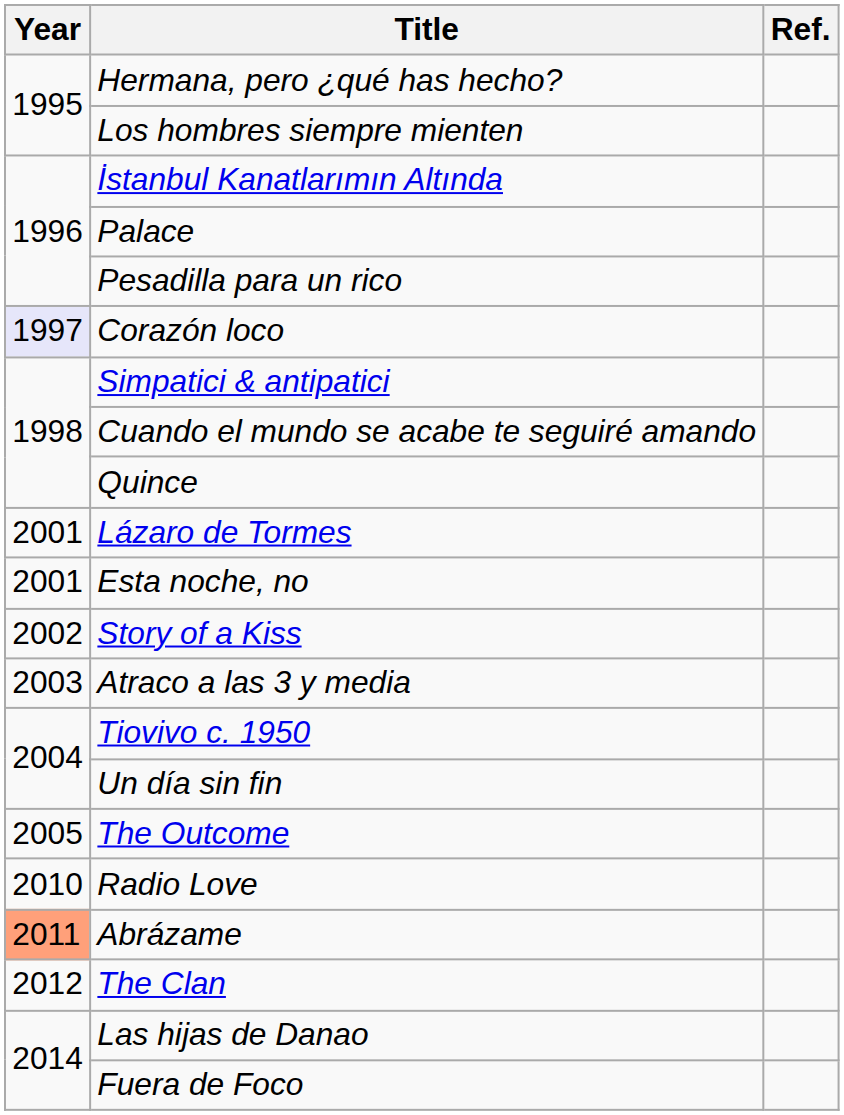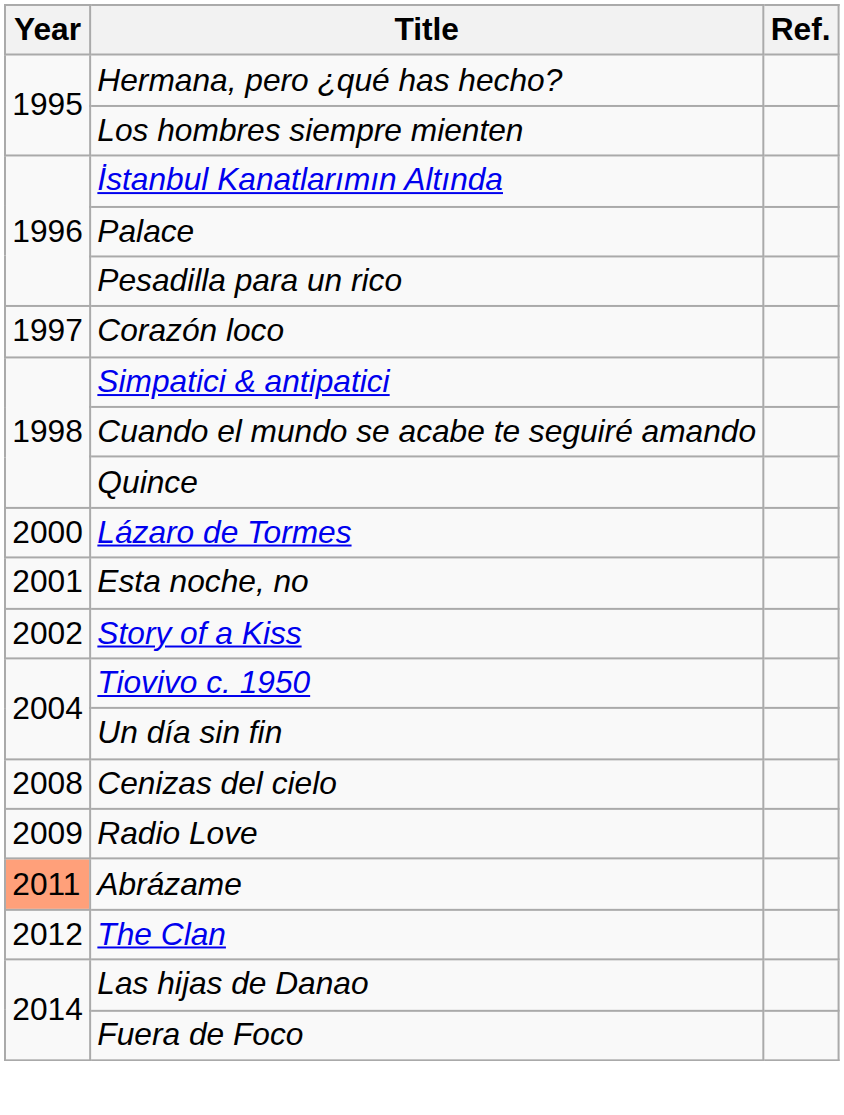Corazón loco | Year: lavender background -> no background
Lázaro de Tormes | Year: 2001 -> 2000
- row: 2003 | Atraco a las 3 y media
- row: 2005 | The Outcome
+ row: 2008 | Cenizas del cielo
Radio Love | Year: 2010 -> 2009
